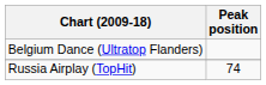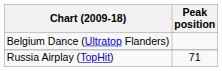Russia Airplay (TopHit) | Peak position: 74 -> 71
